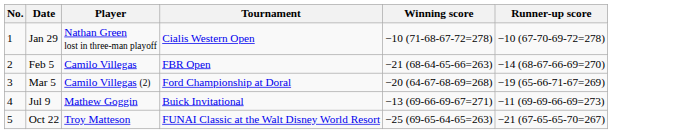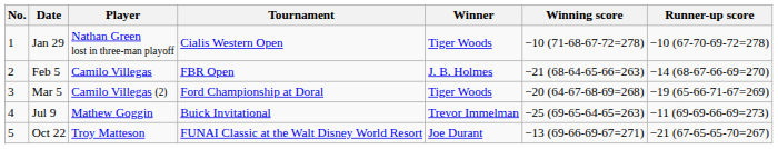+ column: Winner | Tiger Woods | J. B. Holmes | Tiger Woods | Trevor Immelman | Joe Durant
Jul 9 | Winning score: −13 (69-66-69-67=271) -> −25 (69-65-64-65=263)
Oct 22 | Winning score: −25 (69-65-64-65=263) -> −13 (69-66-69-67=271)
